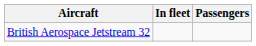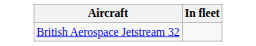- column: Passengers
